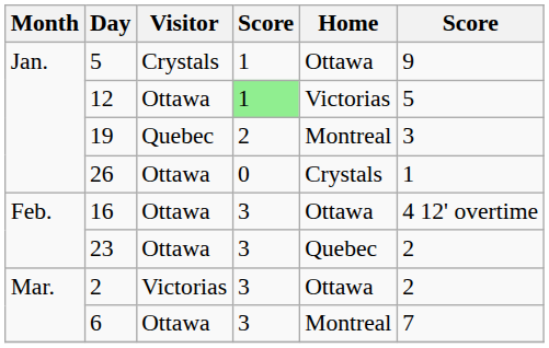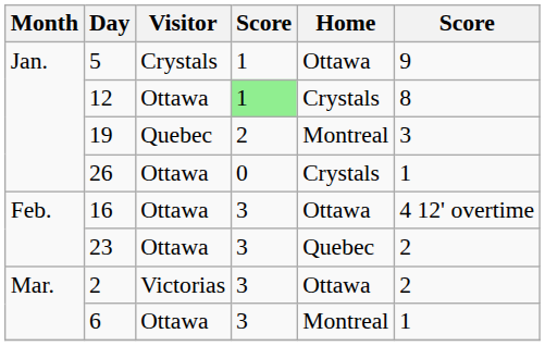12 | Home: Victorias -> Crystals
12 | column 6: 5 -> 8
6 | column 6: 7 -> 1
